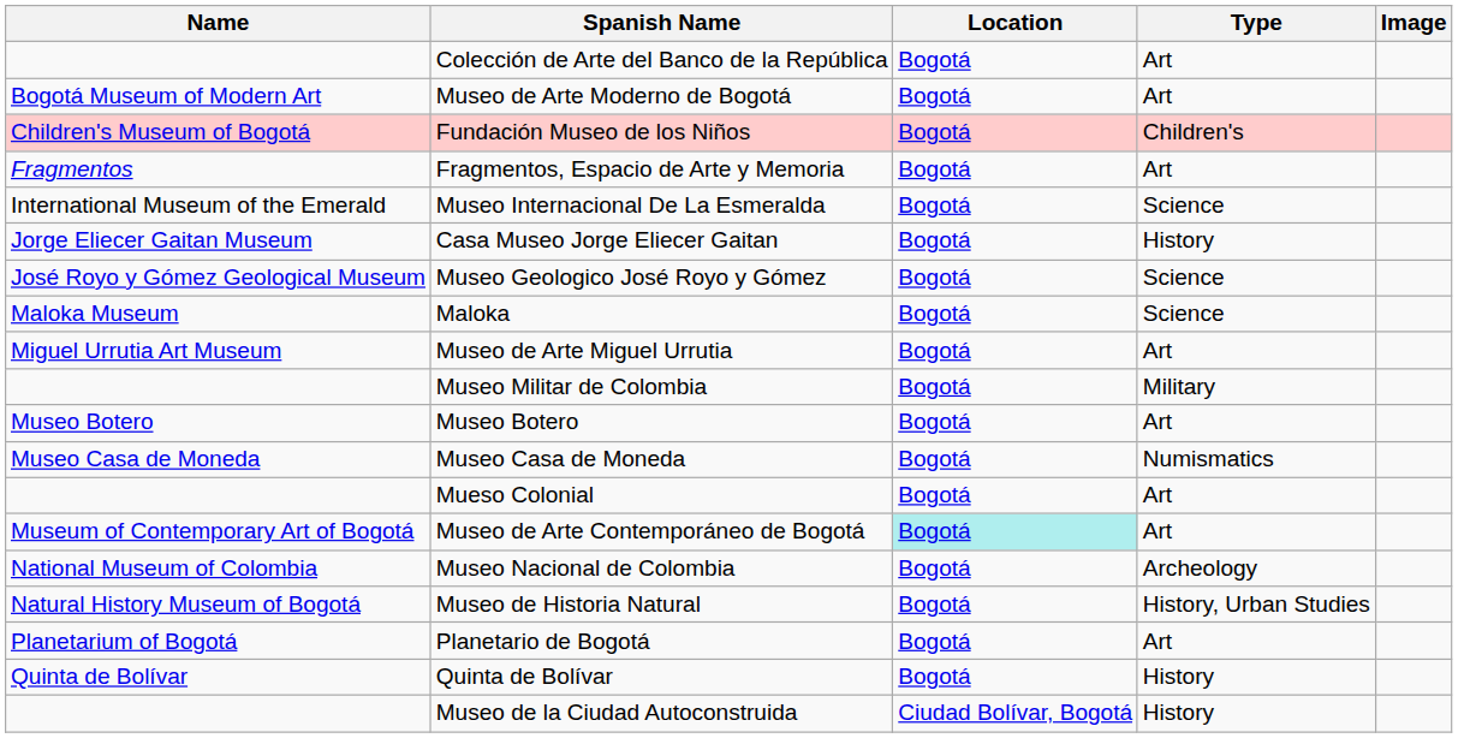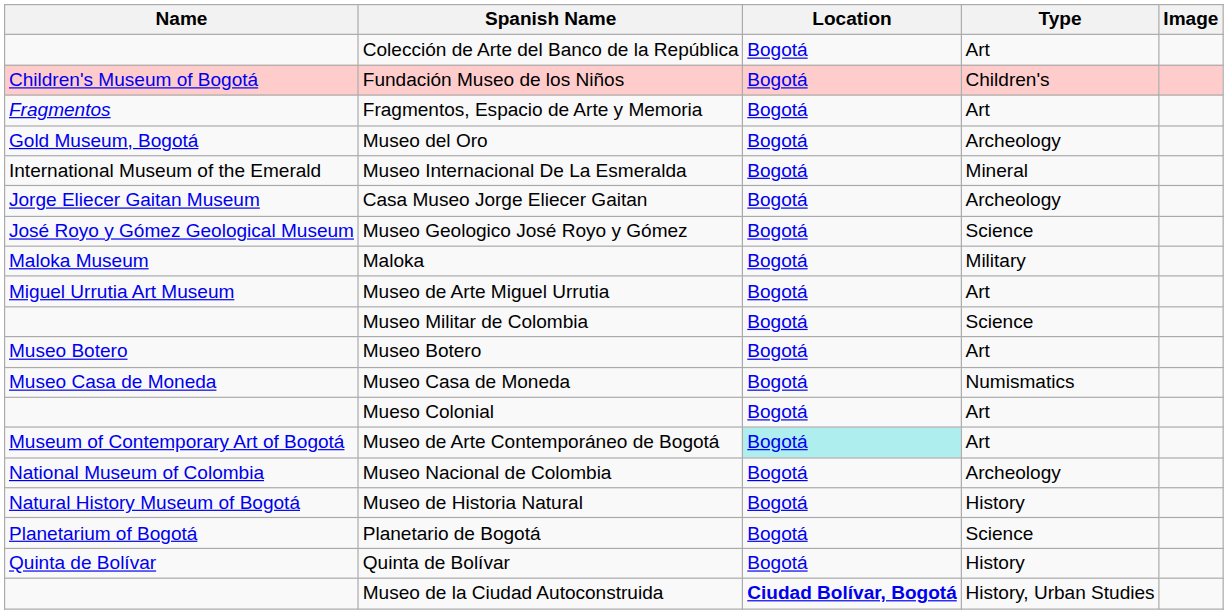- row: Bogotá Museum of Modern Art | Museo de Arte Moderno de Bogotá | Bogotá | Art
+ row: Gold Museum, Bogotá | Museo del Oro | Bogotá | Archeology
Museo Internacional De La Esmeralda | Type: Science -> Mineral
Casa Museo Jorge Eliecer Gaitan | Type: History -> Archeology
Maloka | Type: Science -> Military
Museo Militar de Colombia | Type: Military -> Science
Museo de Historia Natural | Type: History, Urban Studies -> History
Planetario de Bogotá | Type: Art -> Science
Museo de la Ciudad Autoconstruida | Location: normal -> bold
Museo de la Ciudad Autoconstruida | Type: History -> History, Urban Studies
